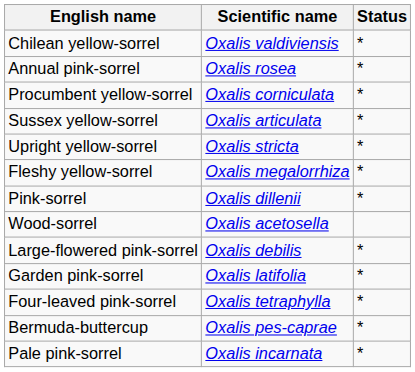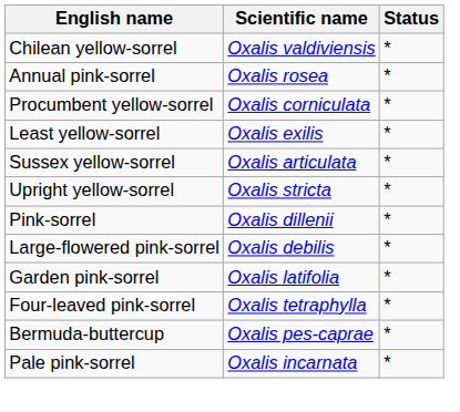+ row: Least yellow-sorrel | Oxalis exilis | *
- row: Fleshy yellow-sorrel | Oxalis megalorrhiza | *
- row: Wood-sorrel | Oxalis acetosella
